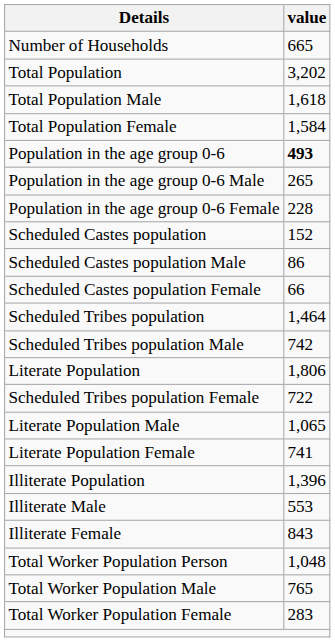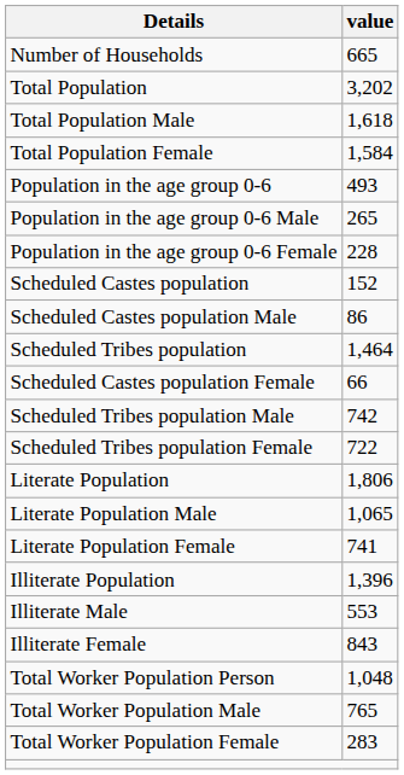Population in the age group 0-6 | value: bold -> normal
rows swapped: Scheduled Castes population Female <-> Scheduled Tribes population
rows swapped: Scheduled Tribes population Female <-> Literate Population
